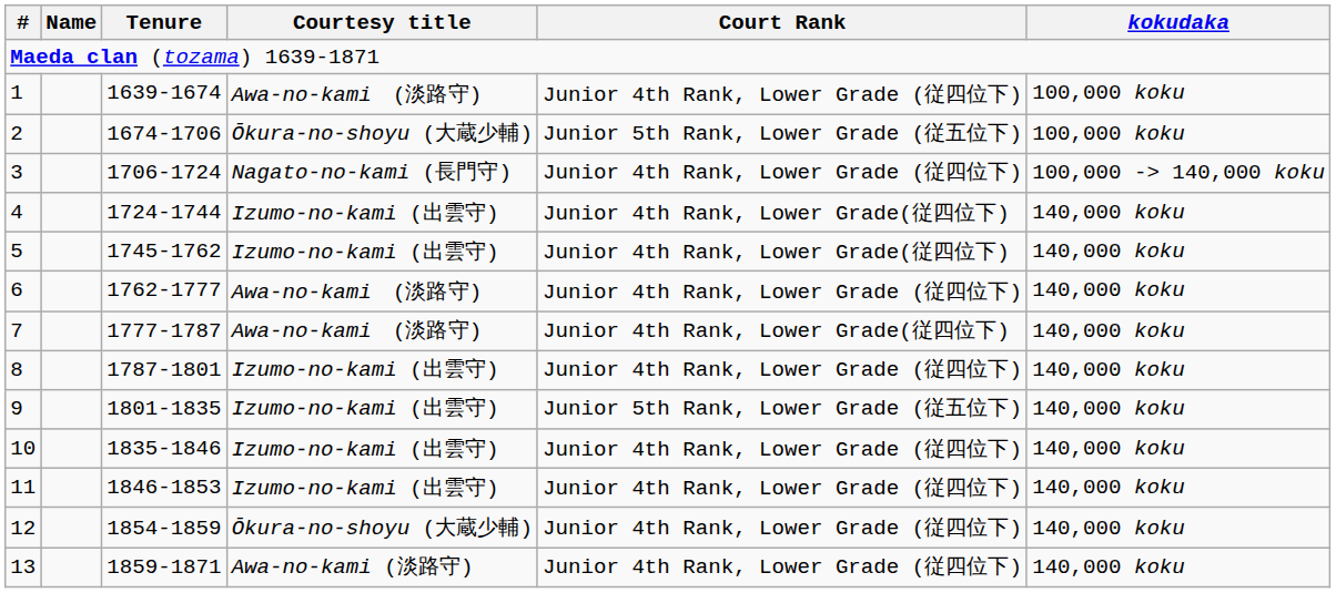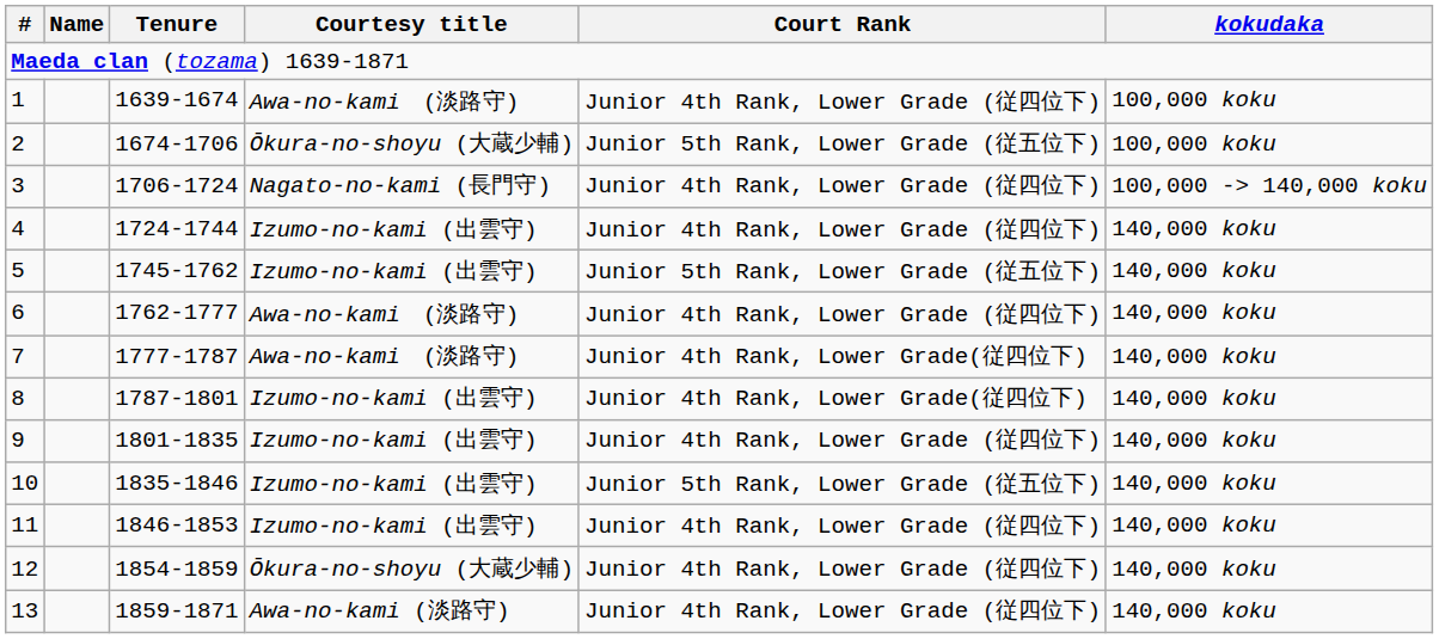4 | Court Rank: Junior 4th Rank, Lower Grade(従四位下) -> Junior 4th Rank, Lower Grade (従四位下)
5 | Court Rank: Junior 4th Rank, Lower Grade(従四位下) -> Junior 5th Rank, Lower Grade (従五位下)
8 | Court Rank: Junior 4th Rank, Lower Grade (従四位下) -> Junior 4th Rank, Lower Grade(従四位下)
9 | Court Rank: Junior 5th Rank, Lower Grade (従五位下) -> Junior 4th Rank, Lower Grade (従四位下)
10 | Court Rank: Junior 4th Rank, Lower Grade (従四位下) -> Junior 5th Rank, Lower Grade (従五位下)
